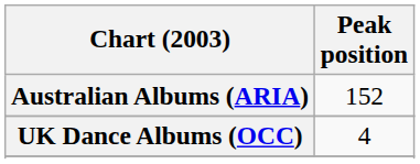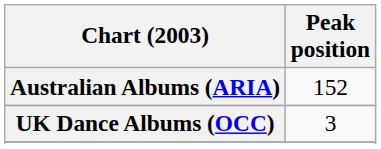UK Dance Albums (OCC) | Peak position: 4 -> 3
